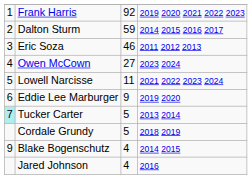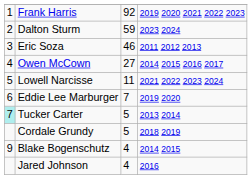Dalton Sturm | column 4: 2014 2015 2016 2017 -> 2023 2024
Owen McCown | column 4: 2023 2024 -> 2014 2015 2016 2017
Eddie Lee Marburger | column 3: 9 -> 7
